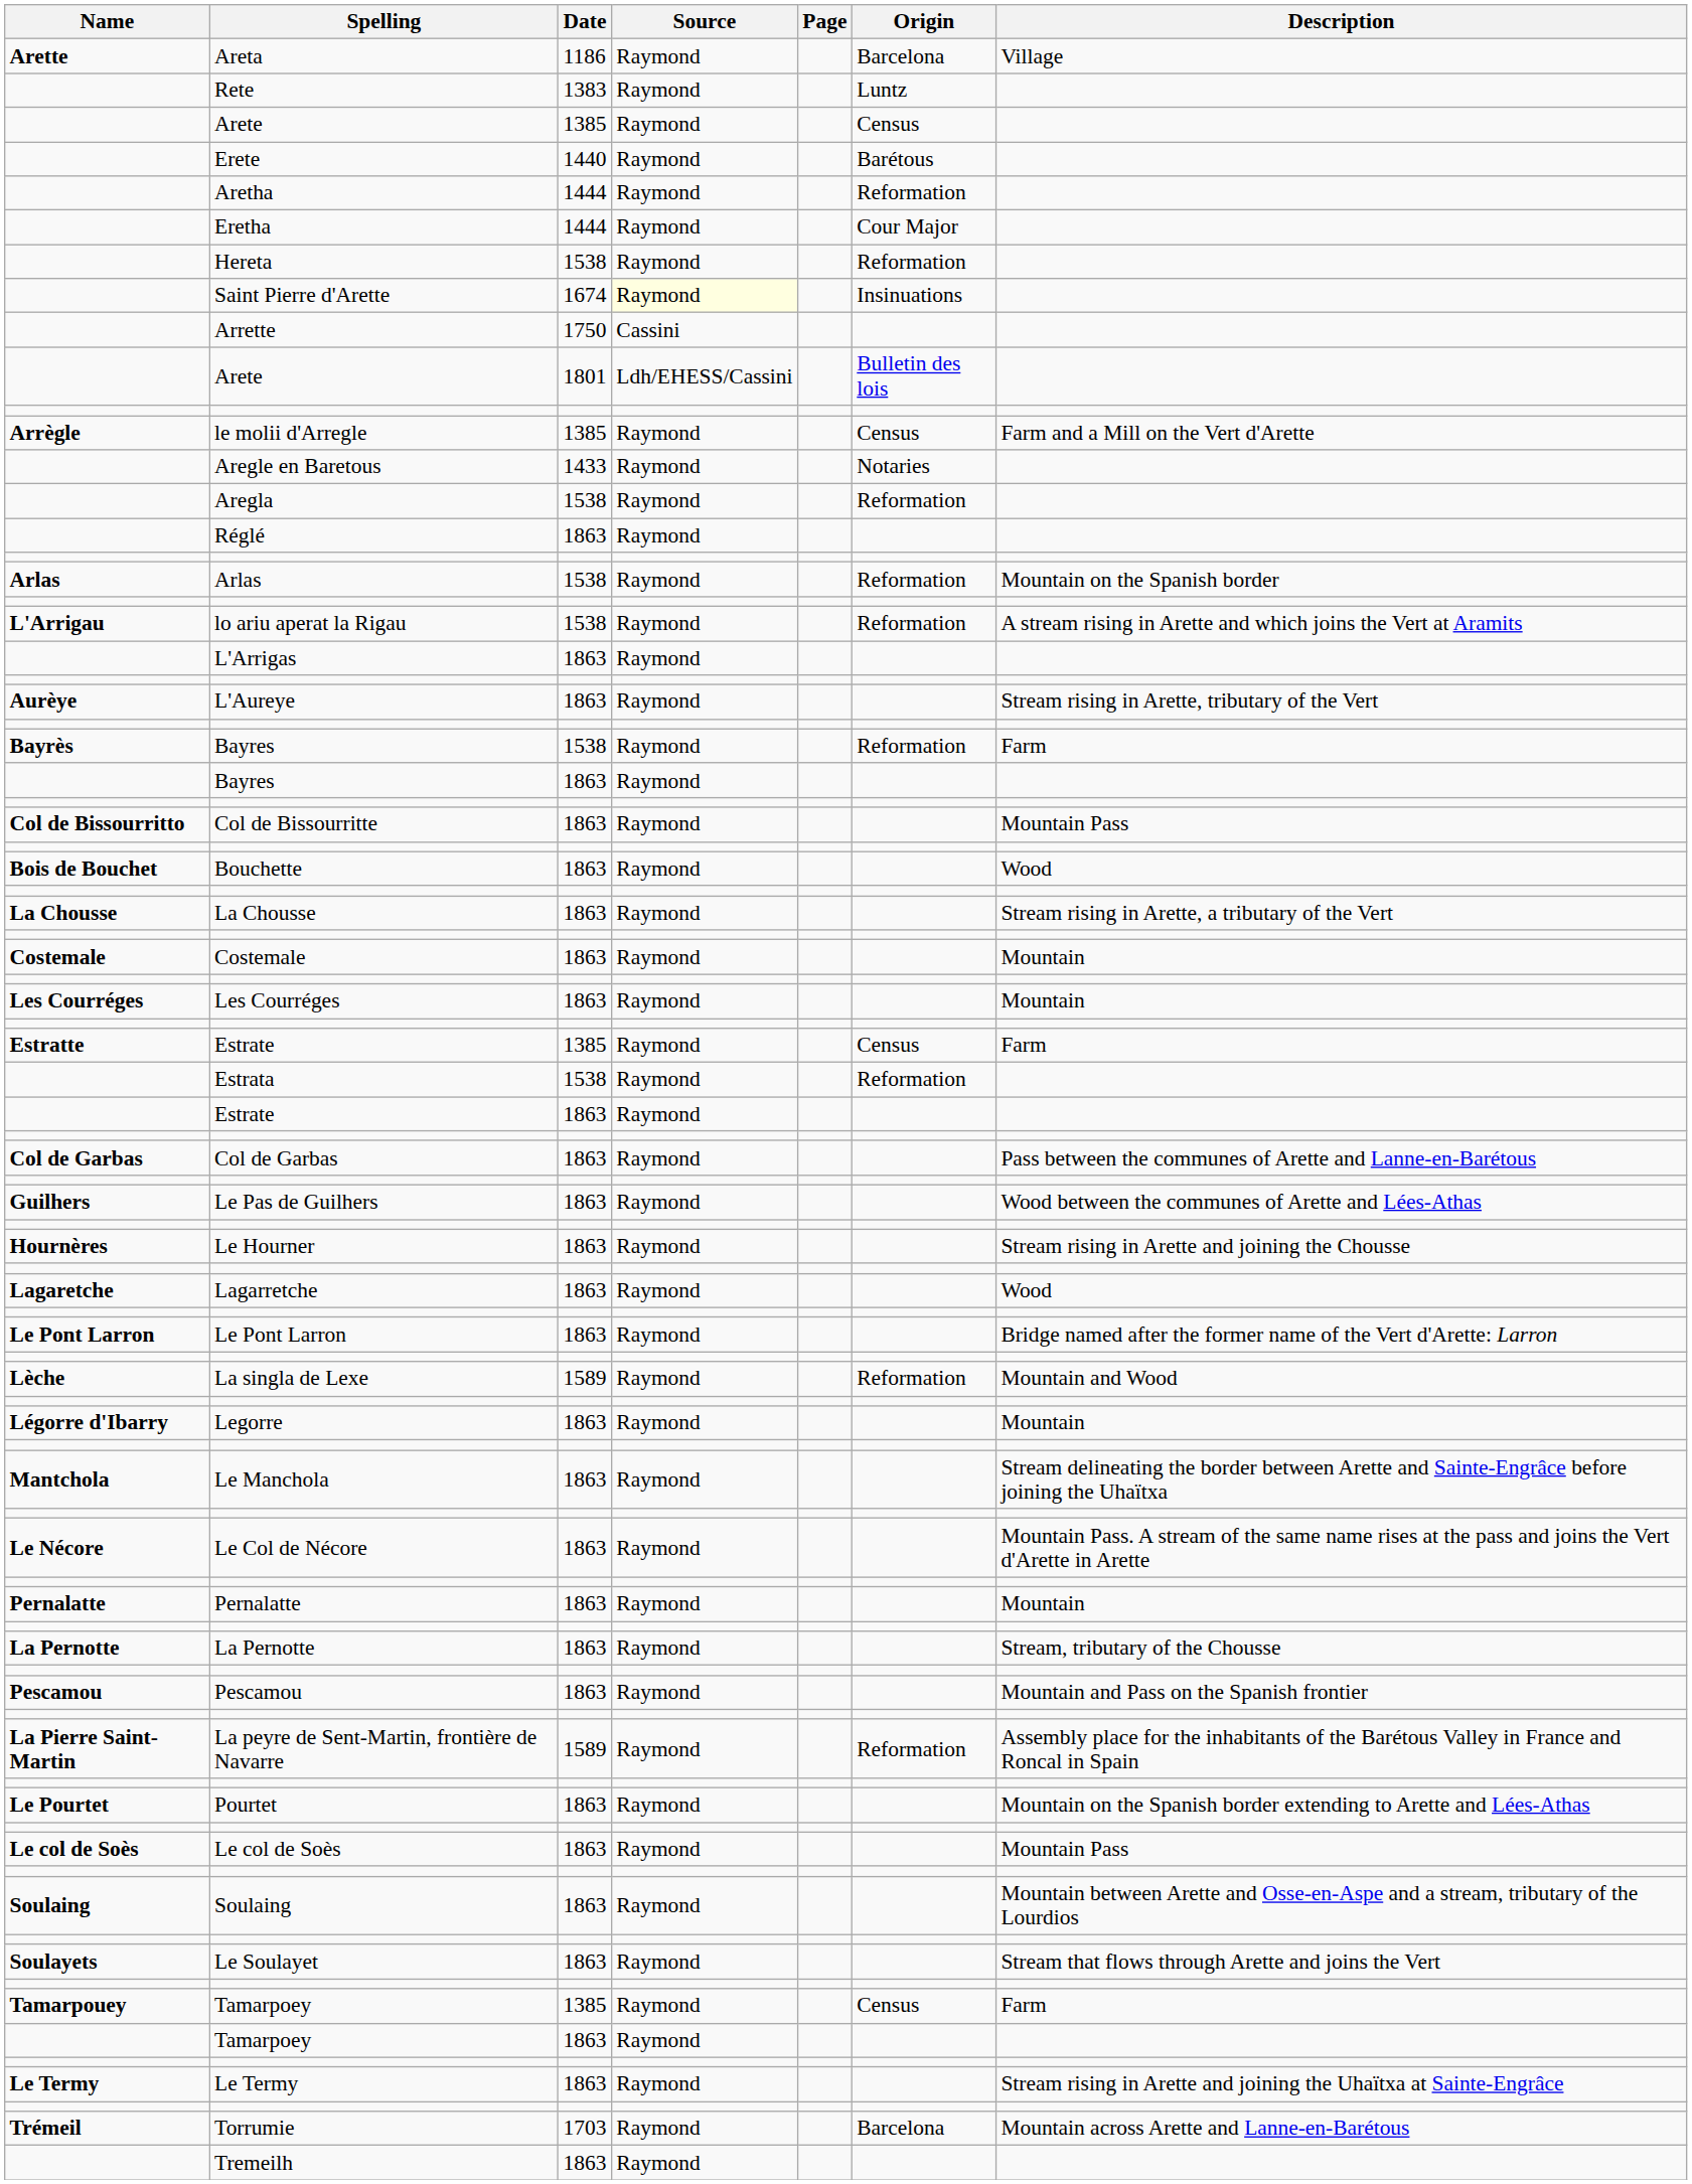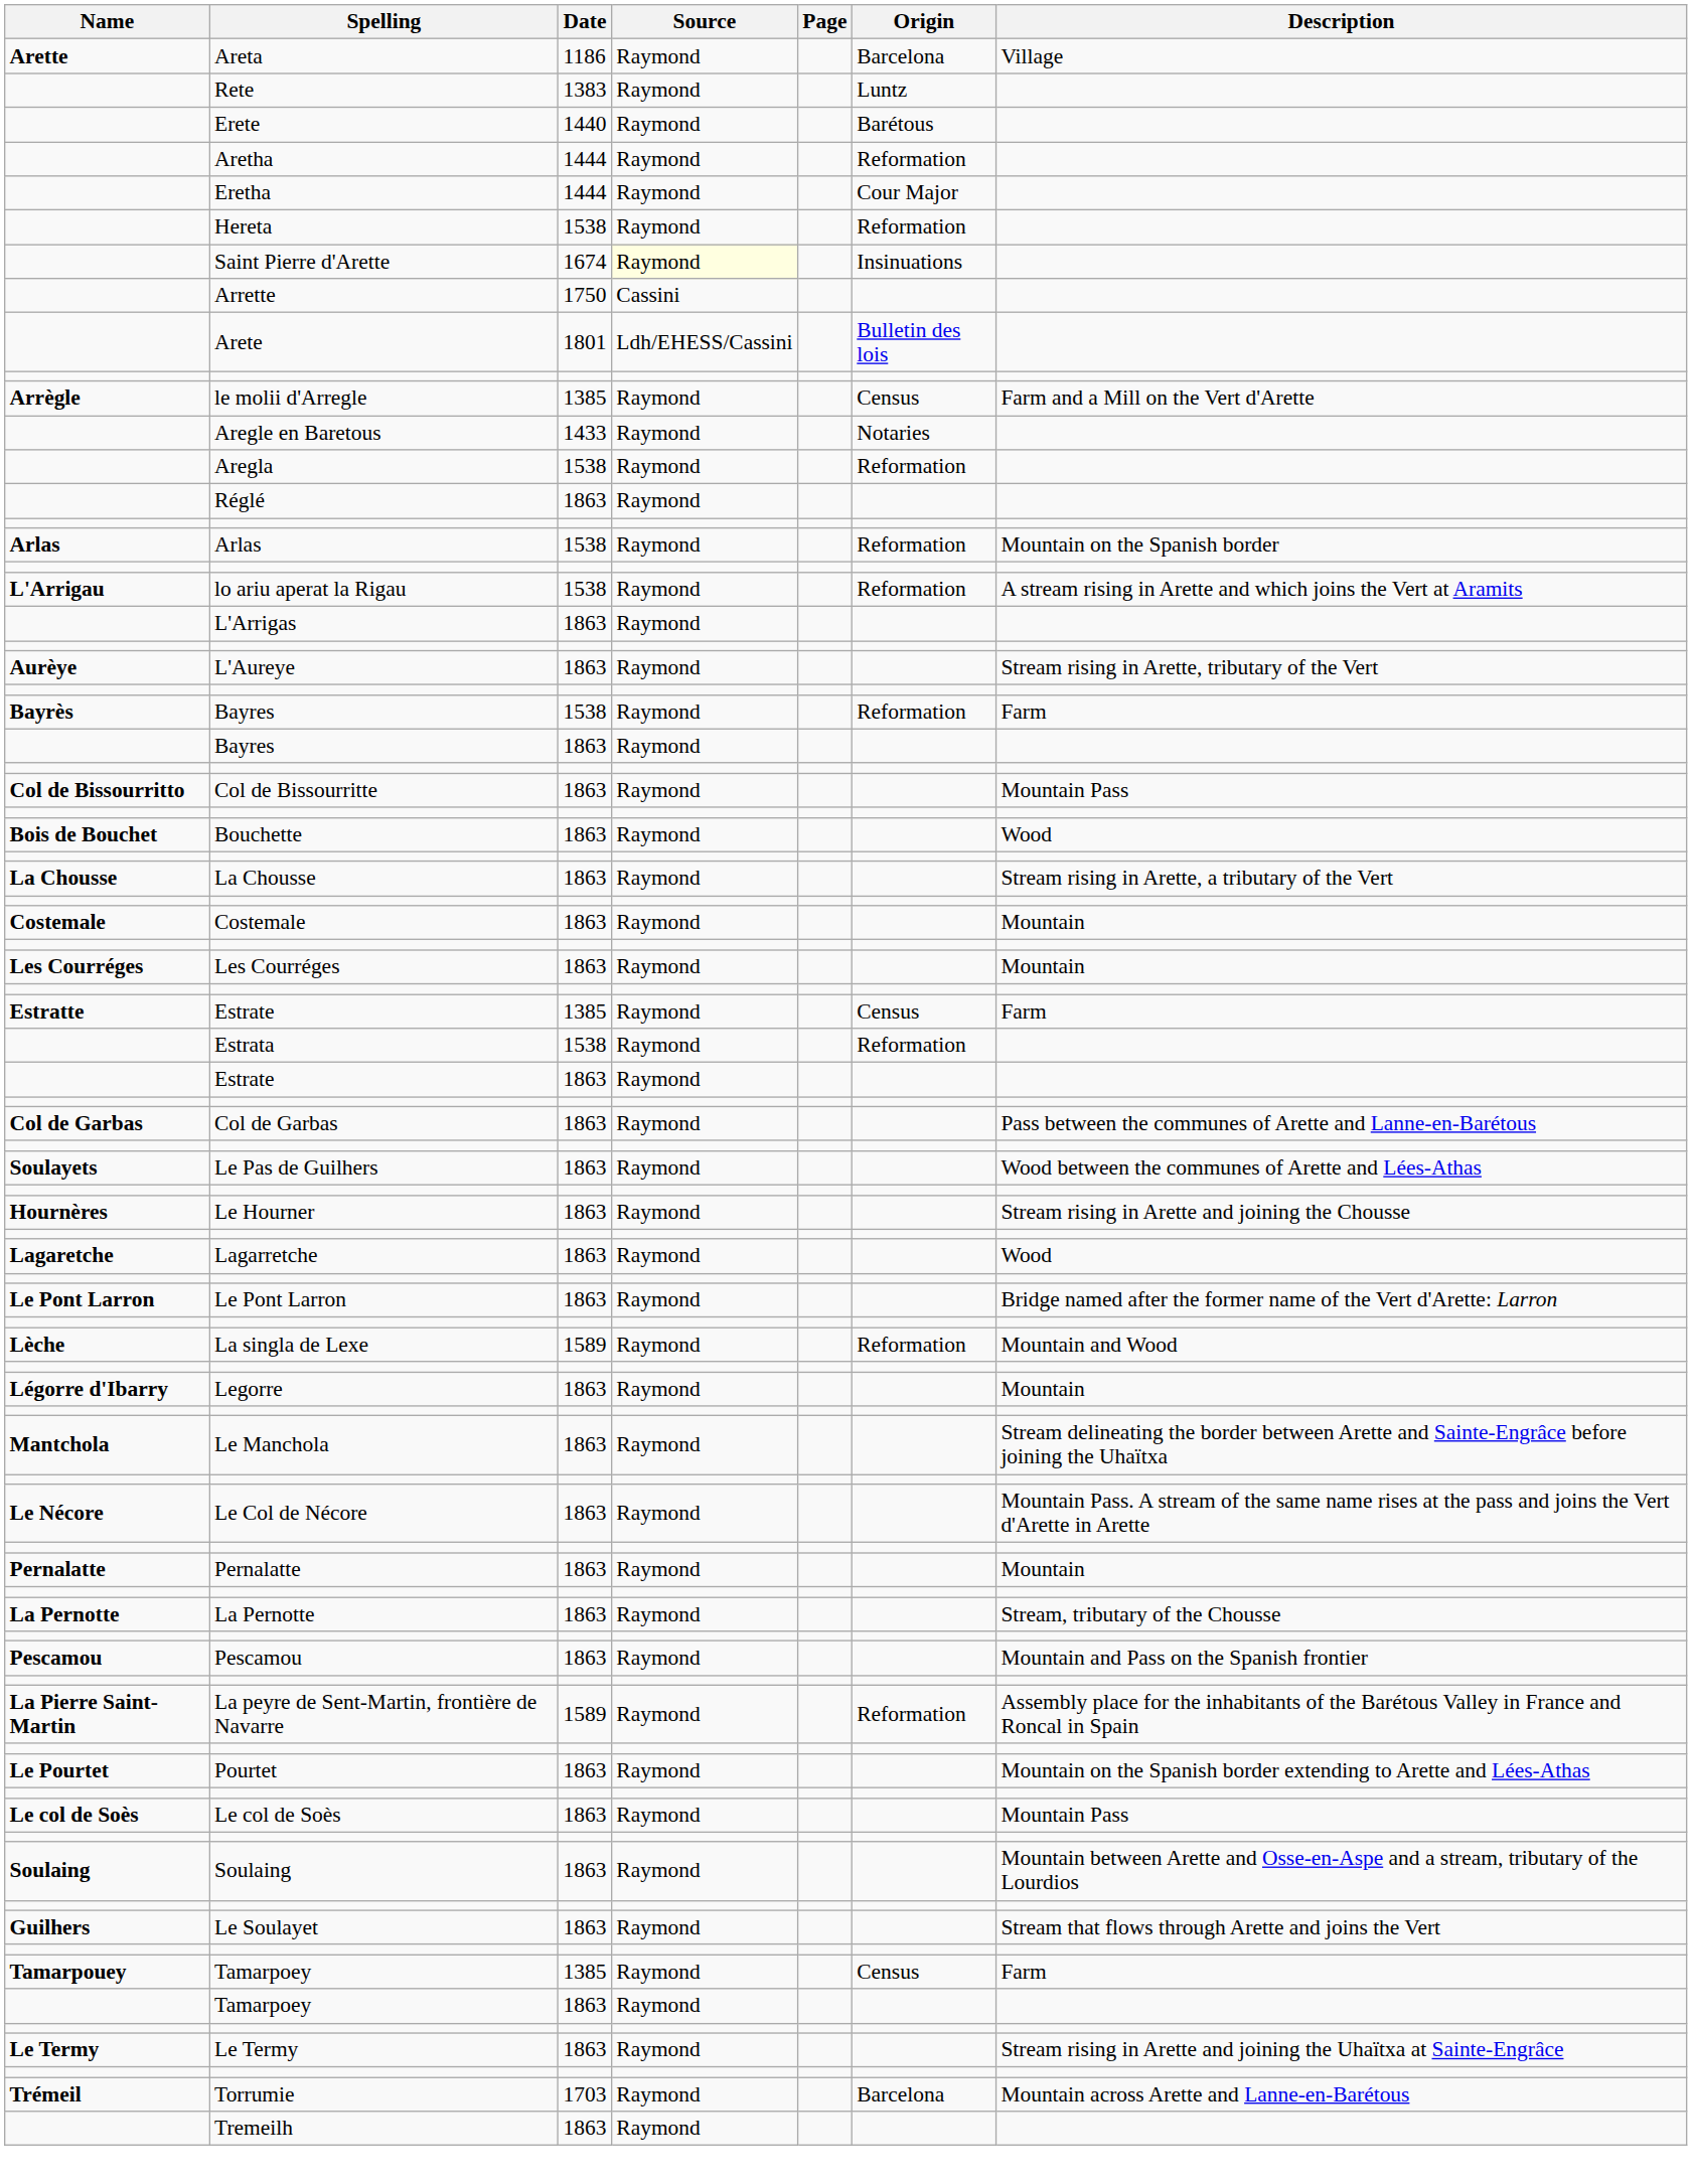- row: Arete | 1385 | Raymond | Census
Le Pas de Guilhers | Name: Guilhers -> Soulayets
Le Soulayet | Name: Soulayets -> Guilhers
